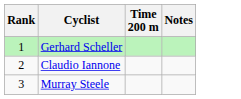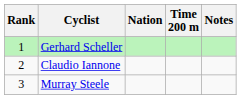+ column: Nation
